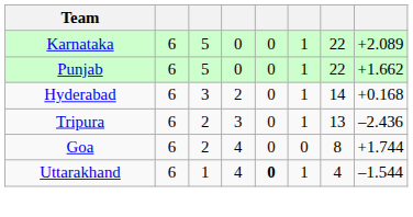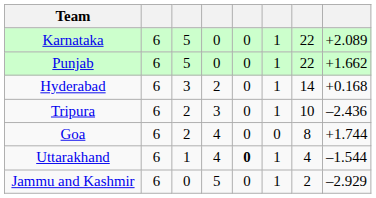Tripura | column 7: 13 -> 10
+ row: Jammu and Kashmir | 6 | 0 | 5 | 0 | 1 | 2 | –2.929
